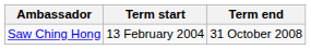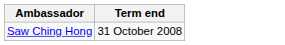- column: Term start | 13 February 2004
